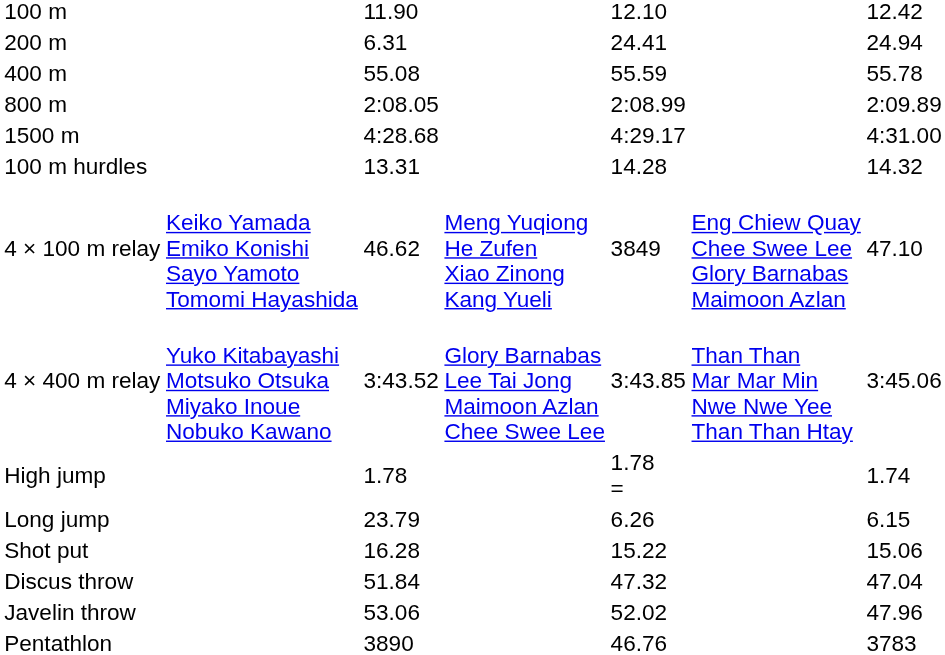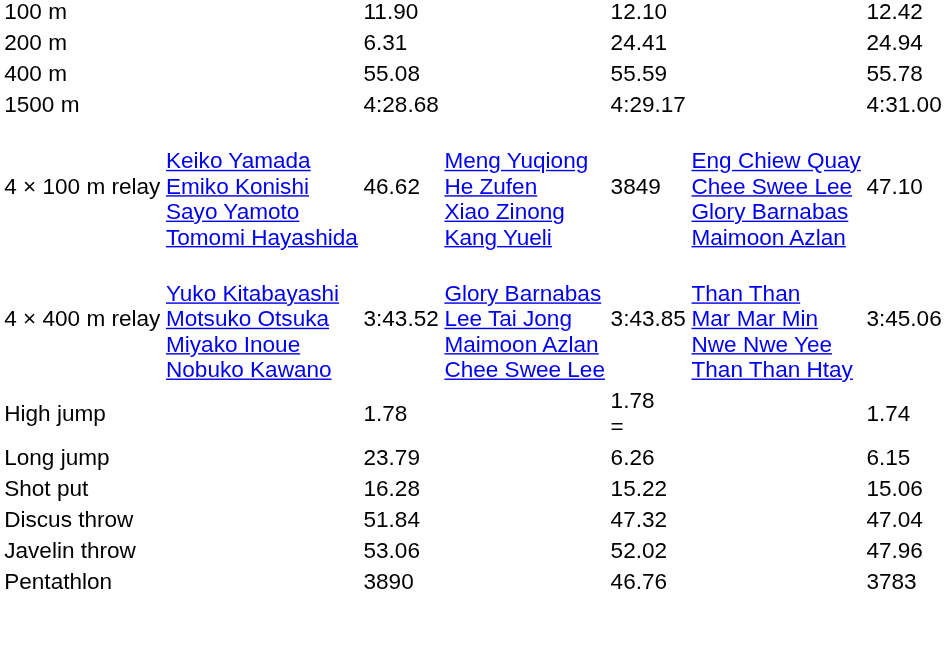- row: 800 m | 2:08.05 | 2:08.99 | 2:09.89
- row: 100 m hurdles | 13.31 | 14.28 | 14.32
